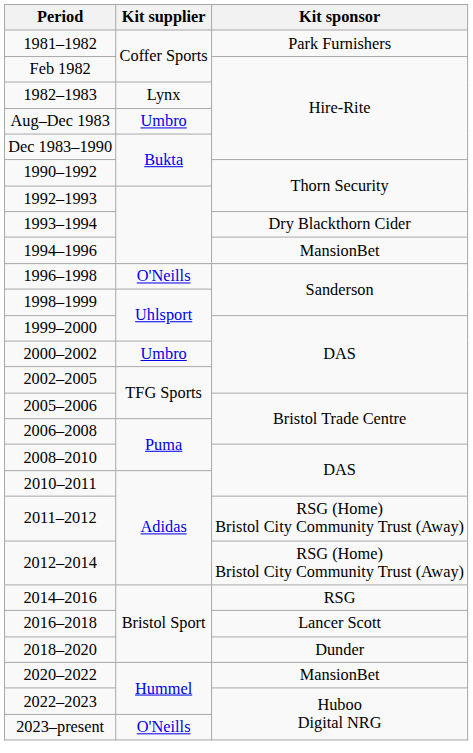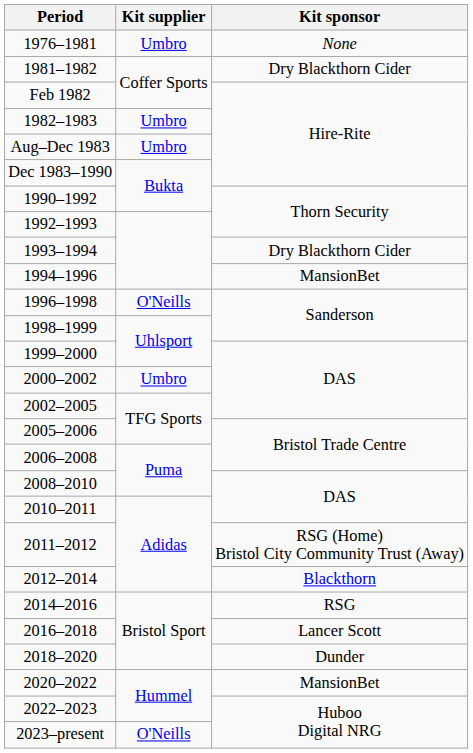+ row: 1976–1981 | Umbro | None
1981–1982 | Kit sponsor: Park Furnishers -> Dry Blackthorn Cider
1982–1983 | Kit supplier: Lynx -> Umbro
2012–2014 | Kit sponsor: RSG (Home) Bristol City Community Trust (Away) -> Blackthorn
